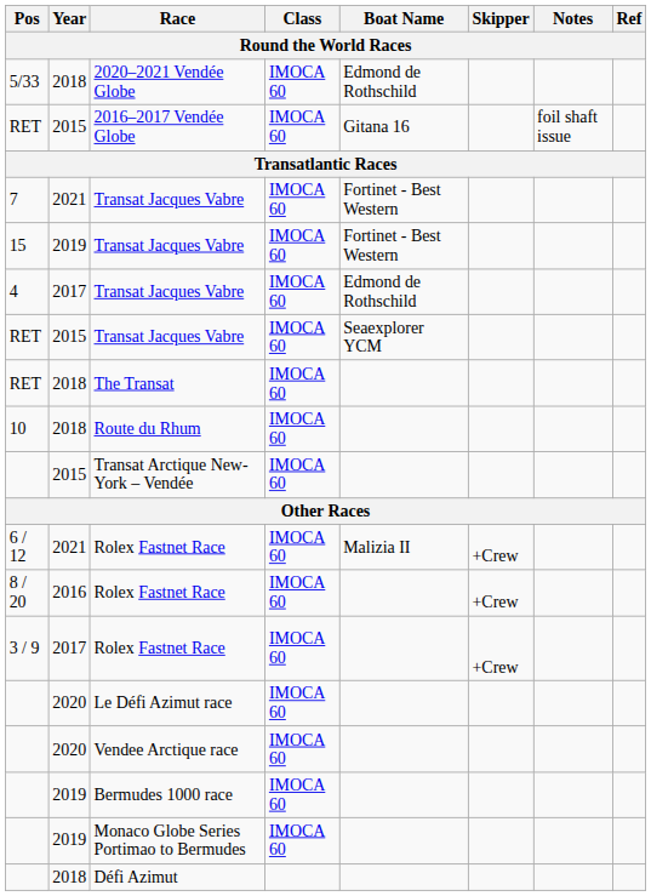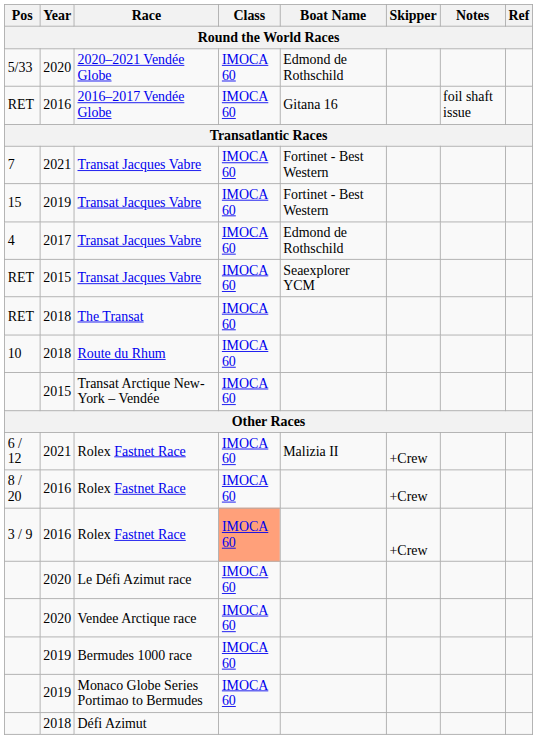2020–2021 Vendée Globe | Year: 2018 -> 2020
2016–2017 Vendée Globe | Year: 2015 -> 2016
3 / 9 / Rolex Fastnet Race | Year: 2017 -> 2016
3 / 9 / Rolex Fastnet Race | Class: no background -> lightsalmon background
